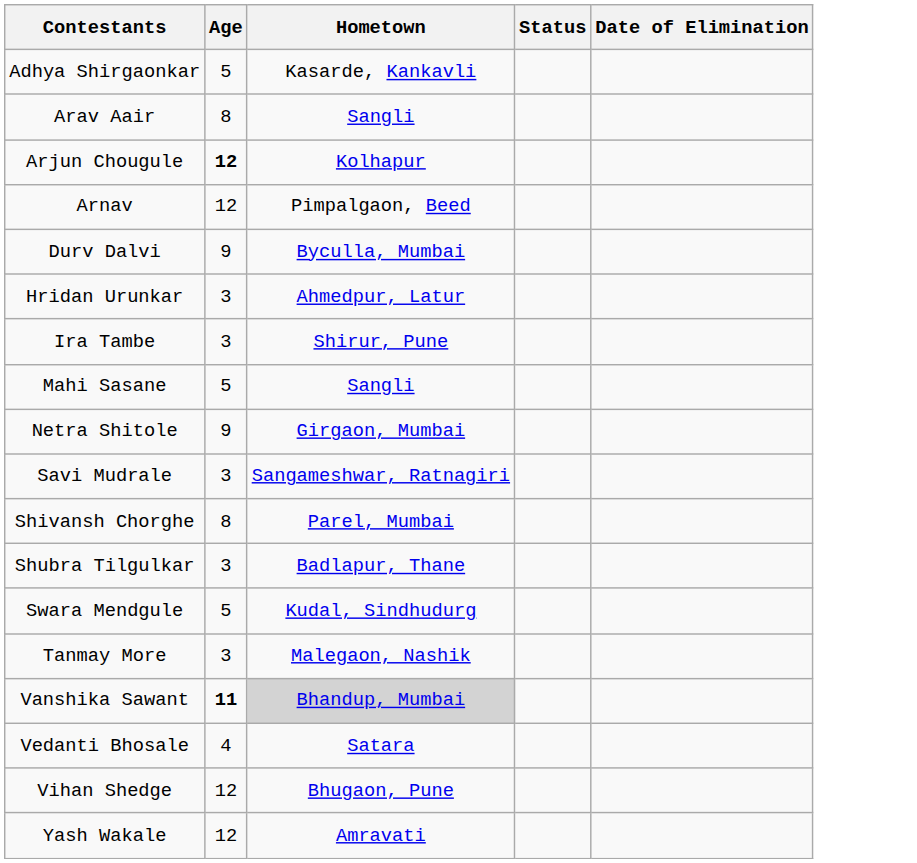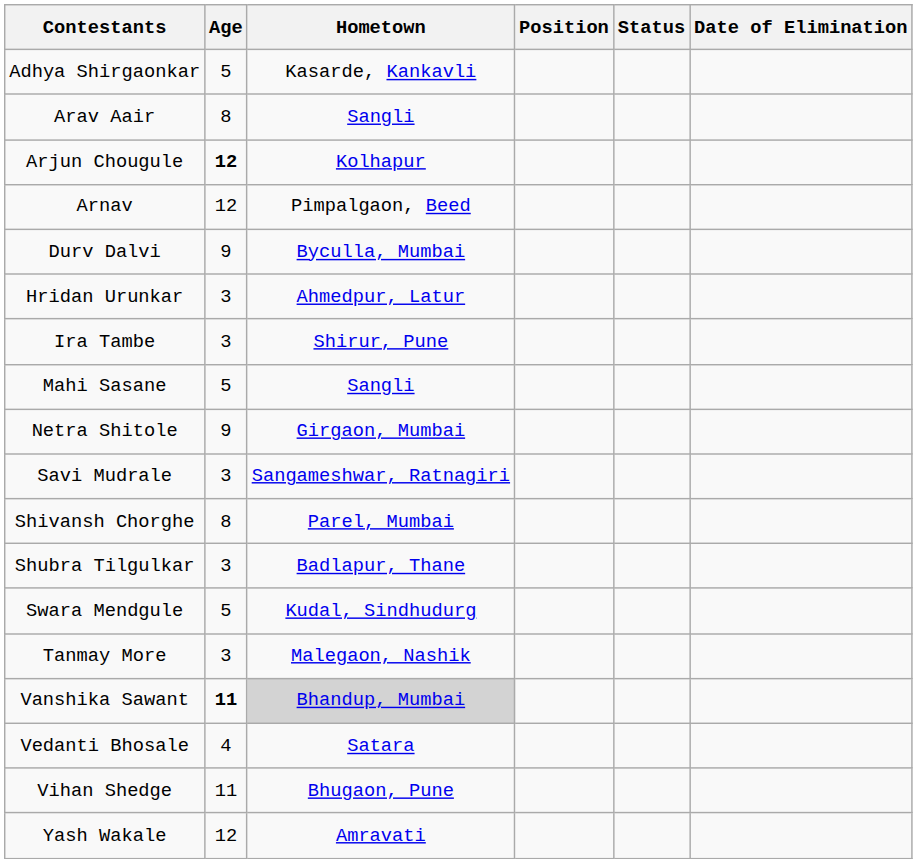+ column: Position
Vihan Shedge | Age: 12 -> 11
